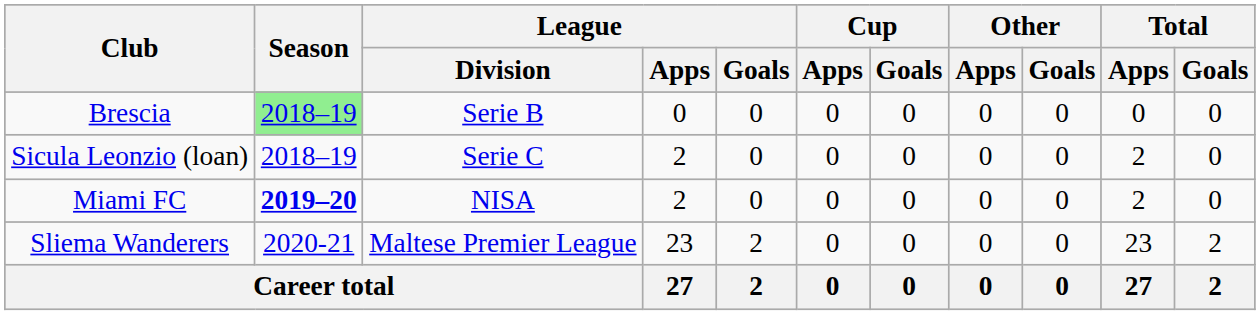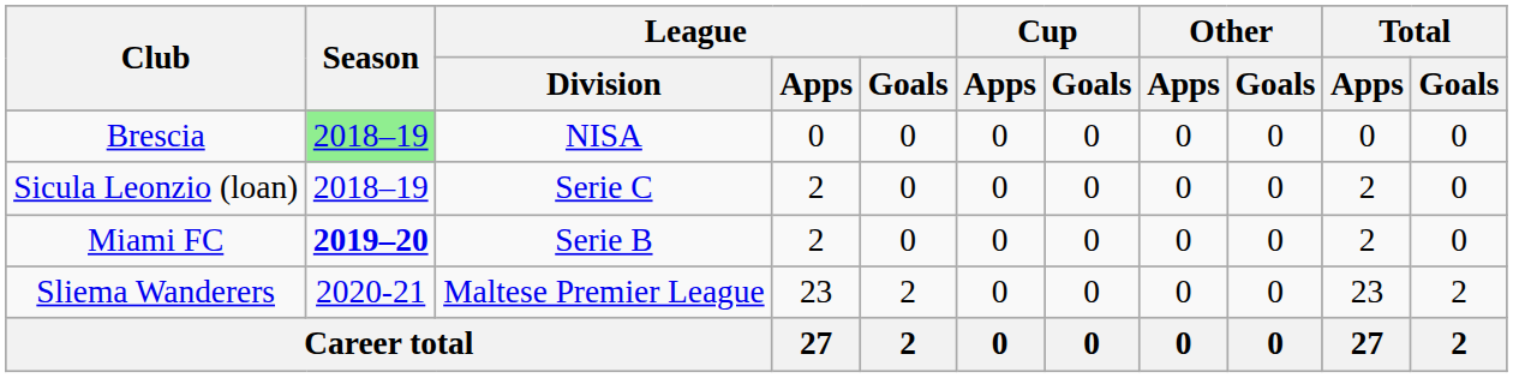Brescia | League / Division: Serie B -> NISA
Miami FC | League / Division: NISA -> Serie B
